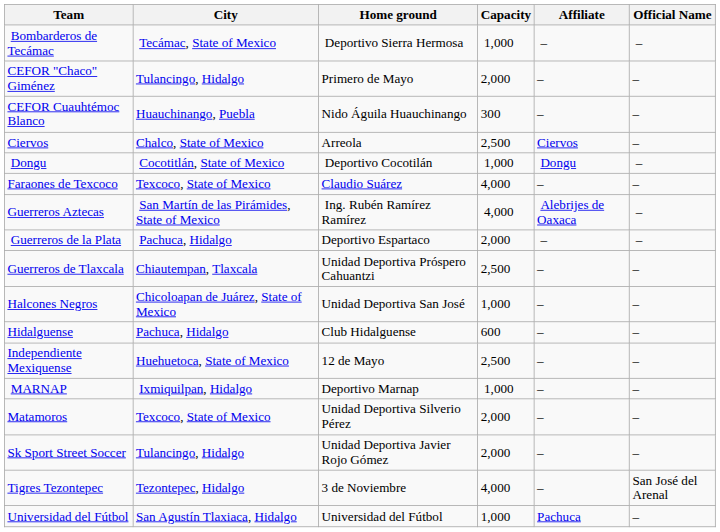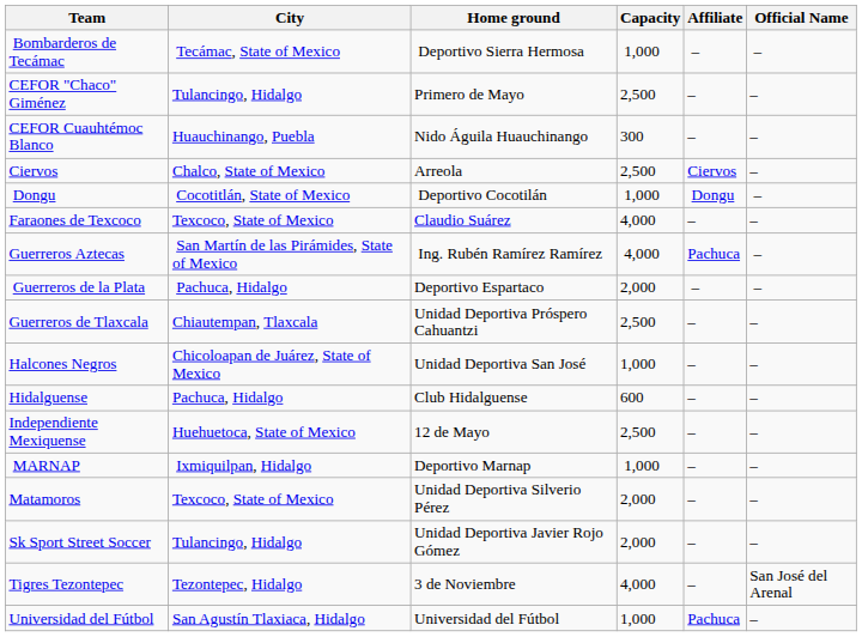CEFOR "Chaco" Giménez | Capacity: 2,000 -> 2,500
Guerreros Aztecas | Affiliate: Alebrijes de Oaxaca -> Pachuca
